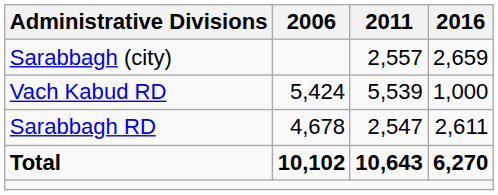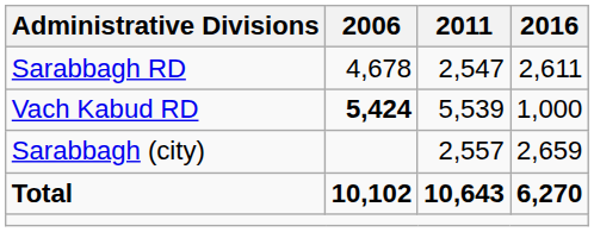rows swapped: Sarabbagh RD <-> Sarabbagh (city)
Vach Kabud RD | 2006: normal -> bold
